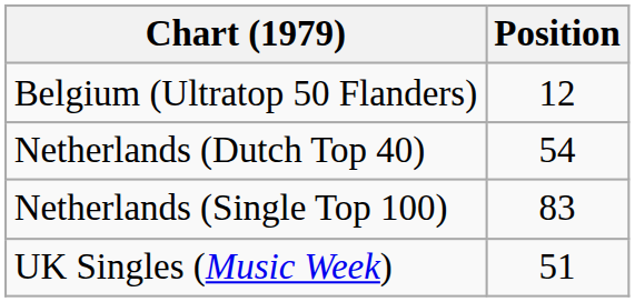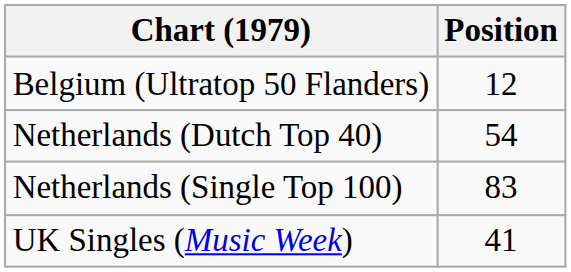UK Singles (Music Week) | Position: 51 -> 41
